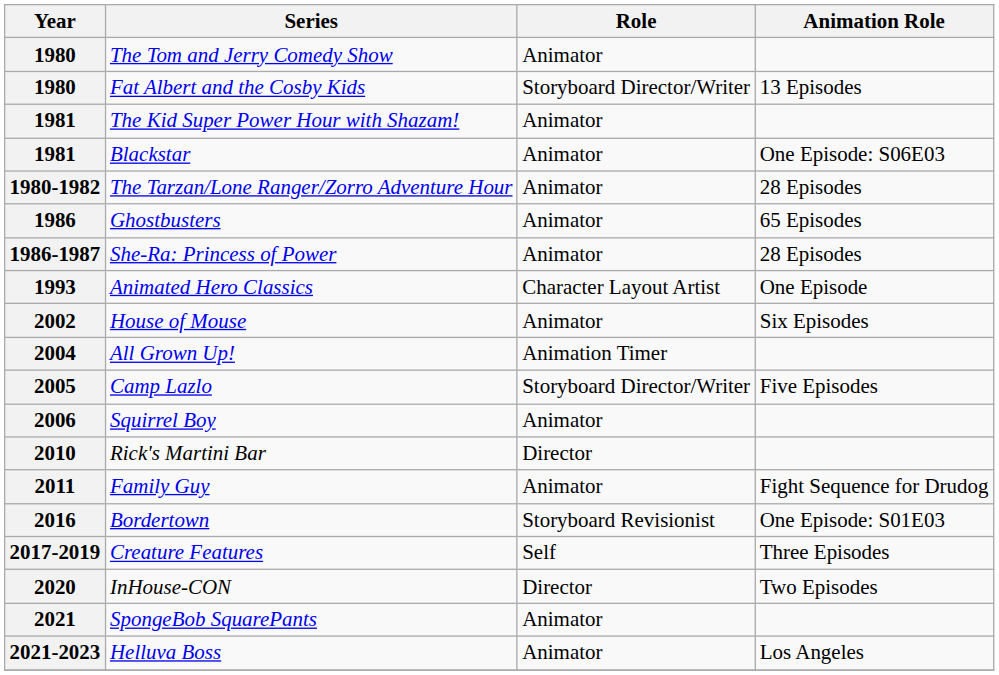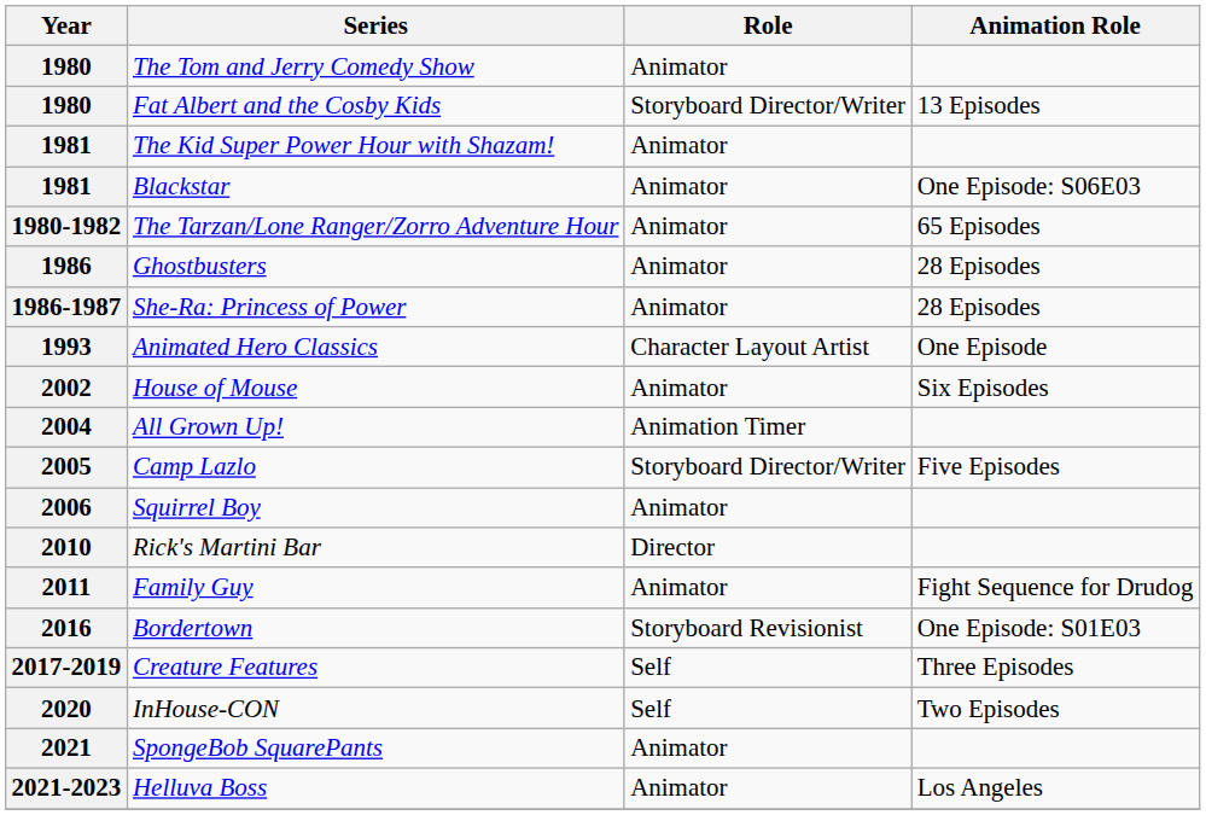The Tarzan/Lone Ranger/Zorro Adventure Hour | Animation Role: 28 Episodes -> 65 Episodes
Ghostbusters | Animation Role: 65 Episodes -> 28 Episodes
InHouse-CON | Role: Director -> Self
